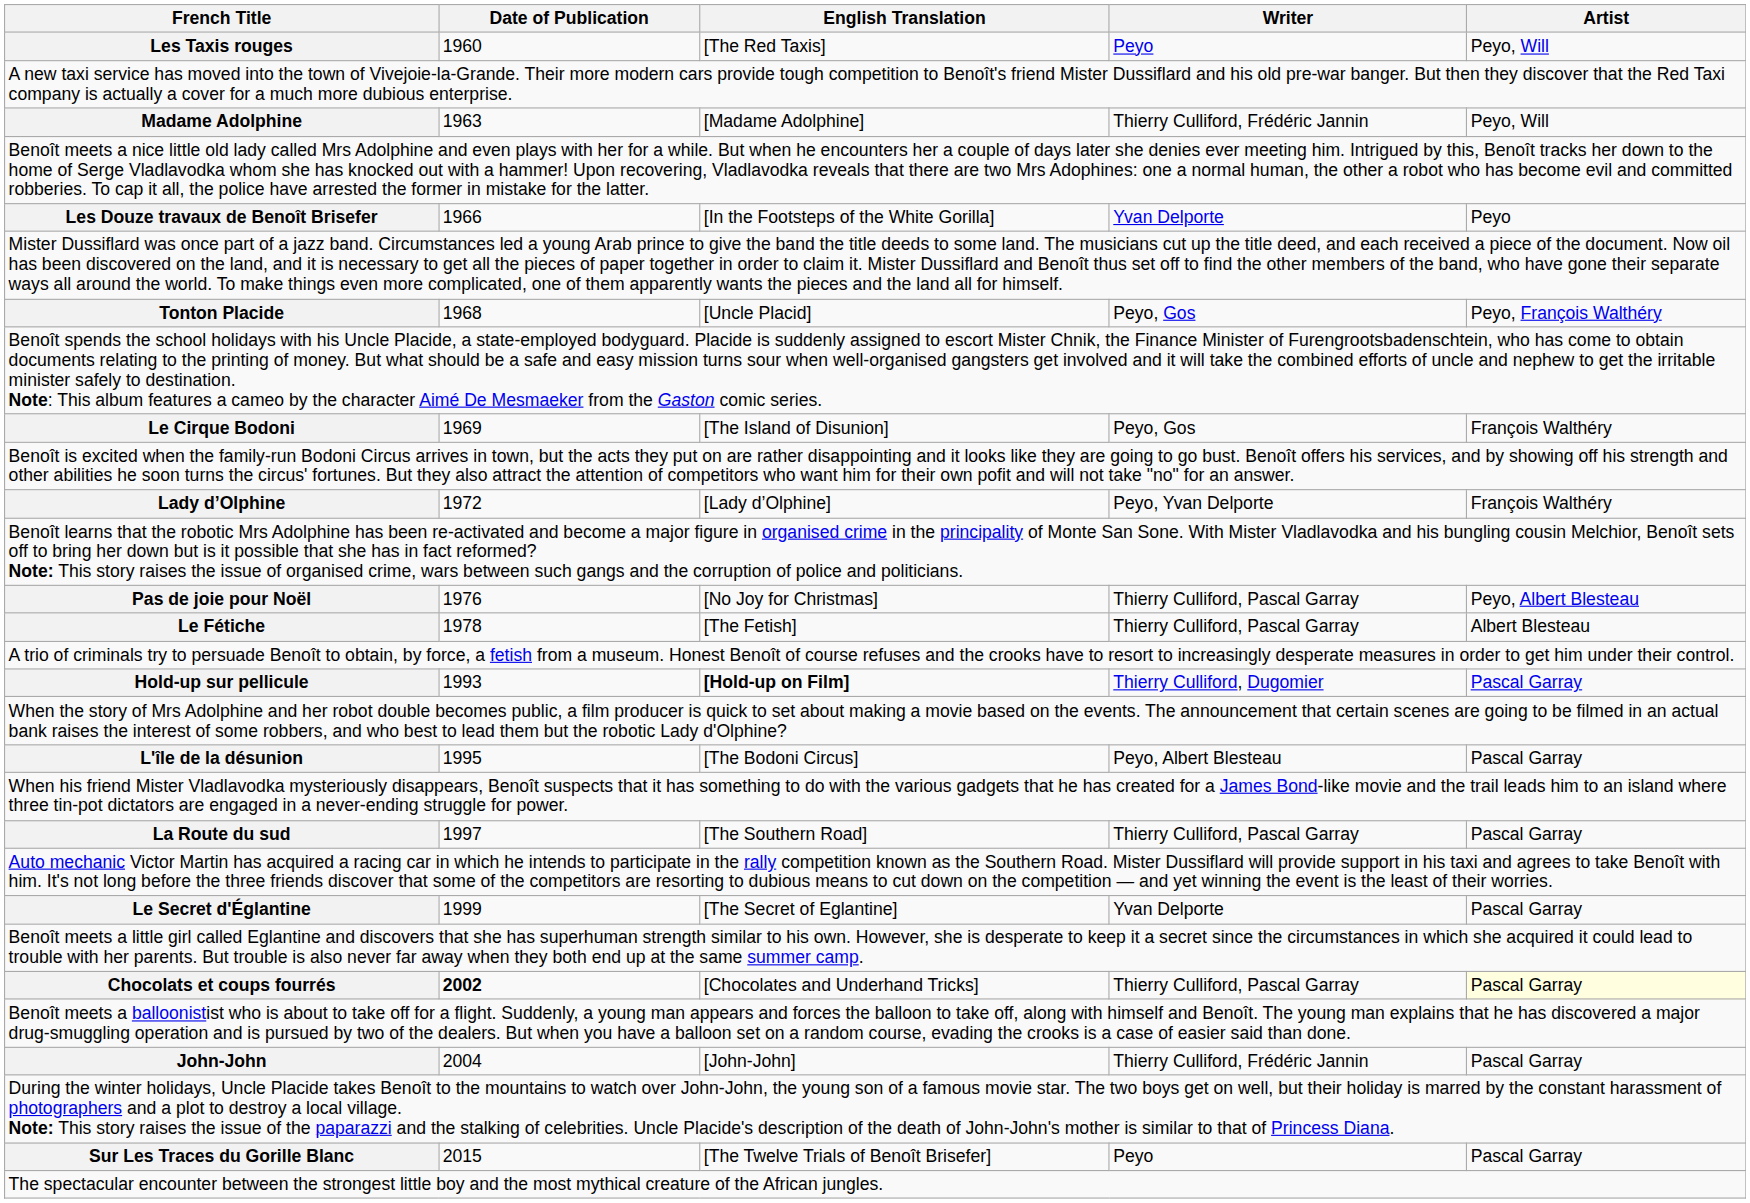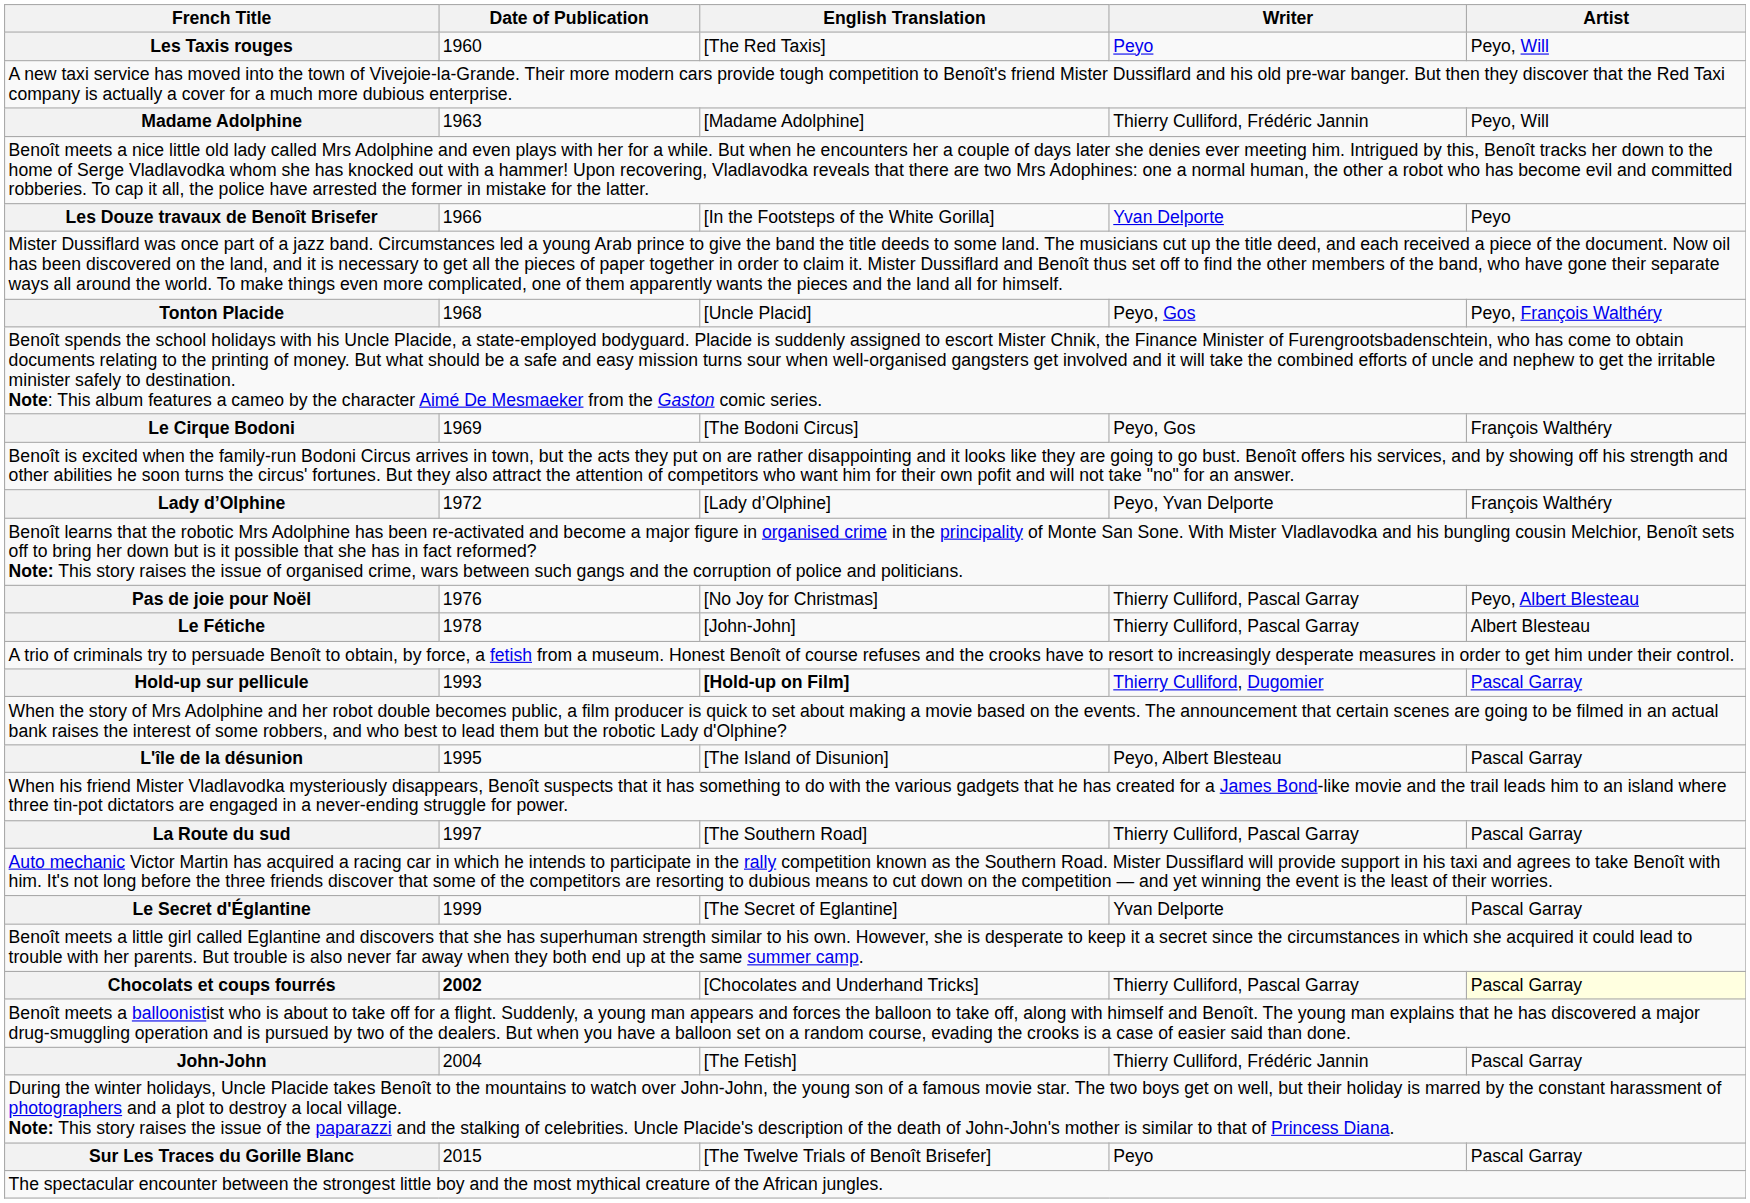Le Cirque Bodoni | English Translation: [The Island of Disunion] -> [The Bodoni Circus]
Le Fétiche | English Translation: [The Fetish] -> [John-John]
L'île de la désunion | English Translation: [The Bodoni Circus] -> [The Island of Disunion]
John-John | English Translation: [John-John] -> [The Fetish]
